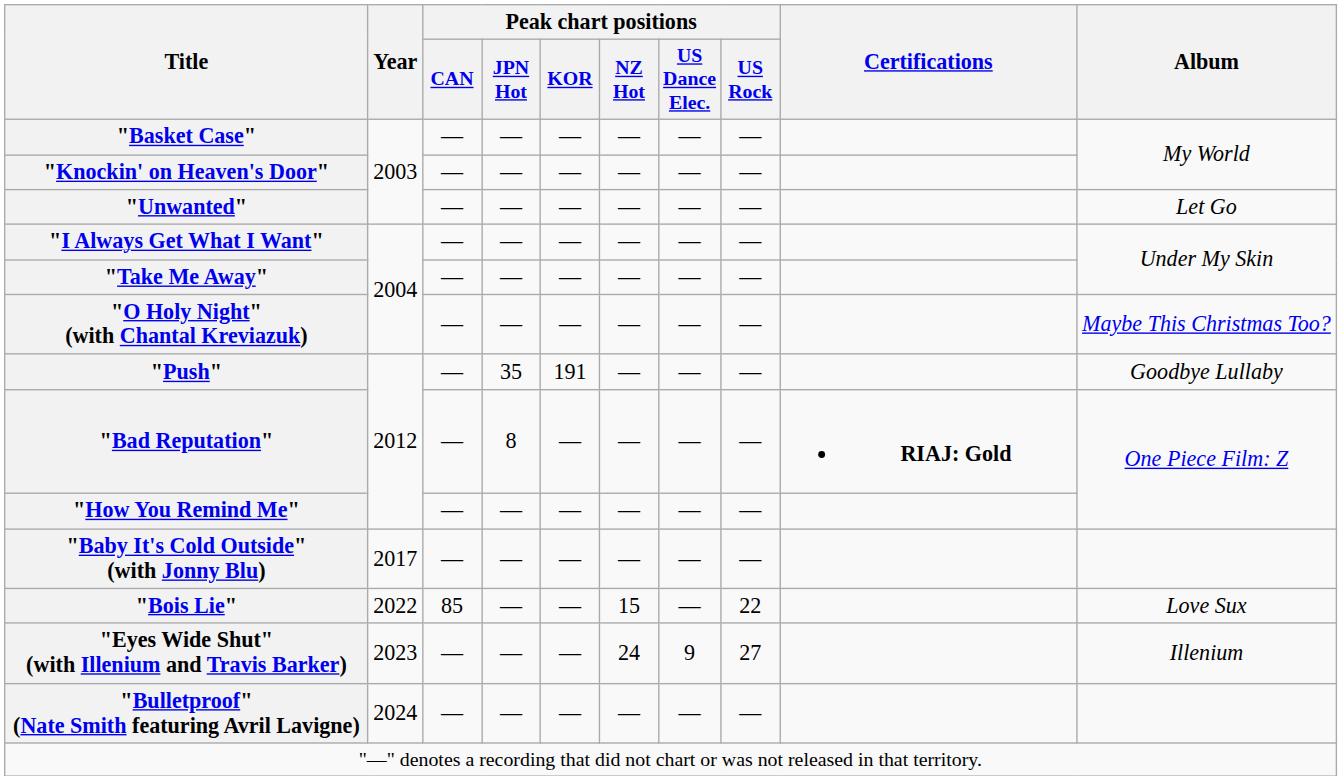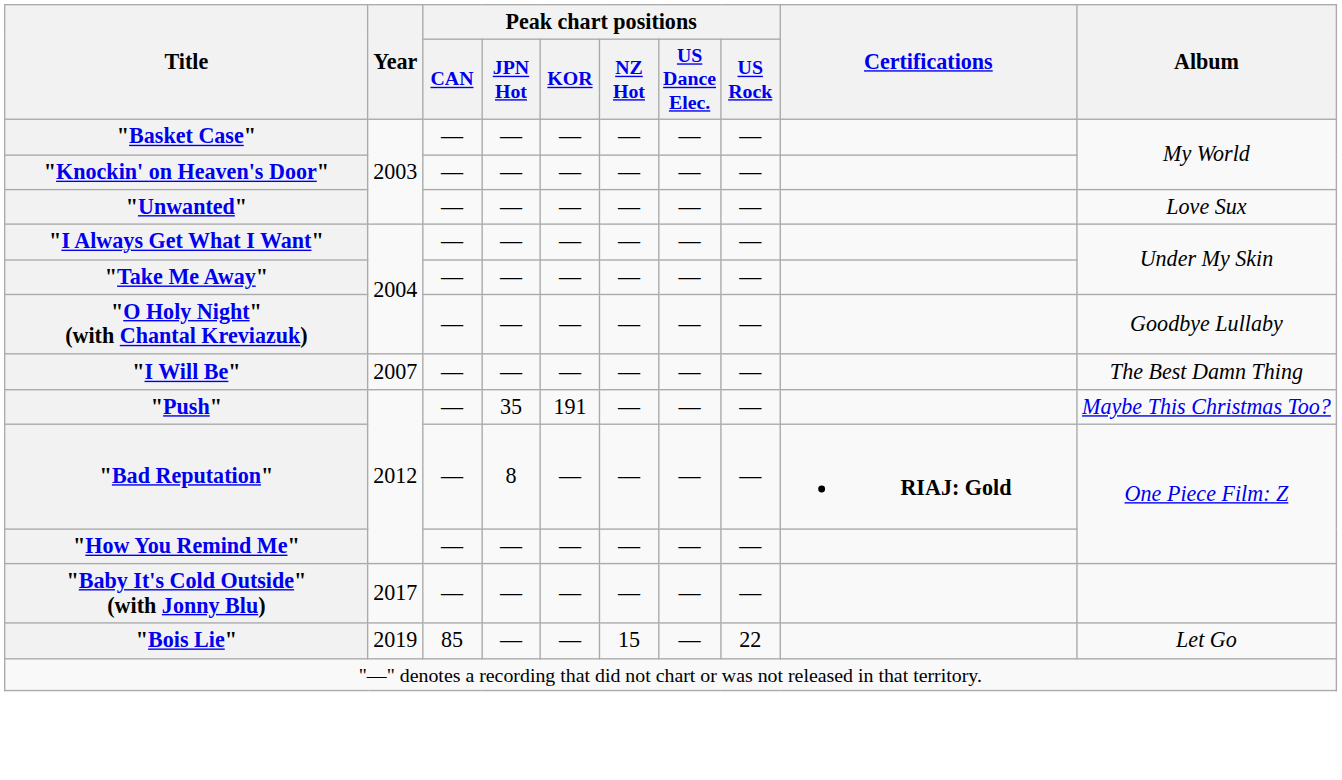"Unwanted" | Album: Let Go -> Love Sux
"O Holy Night" (with Chantal Kreviazuk) | Album: Maybe This Christmas Too? -> Goodbye Lullaby
+ row: "I Will Be" | 2007 | — | — | — | — | — | — | The Best Damn Thing
"Push" | Album: Goodbye Lullaby -> Maybe This Christmas Too?
"Bois Lie" | Year: 2022 -> 2019
"Bois Lie" | Album: Love Sux -> Let Go
- row: "Eyes Wide Shut" (with Illenium and Travis Barker) | 2023 | — | — | — | 24 | 9 | 27 | Illenium
- row: "Bulletproof" (Nate Smith featuring Avril Lavigne) | 2024 | — | — | — | — | — | —
